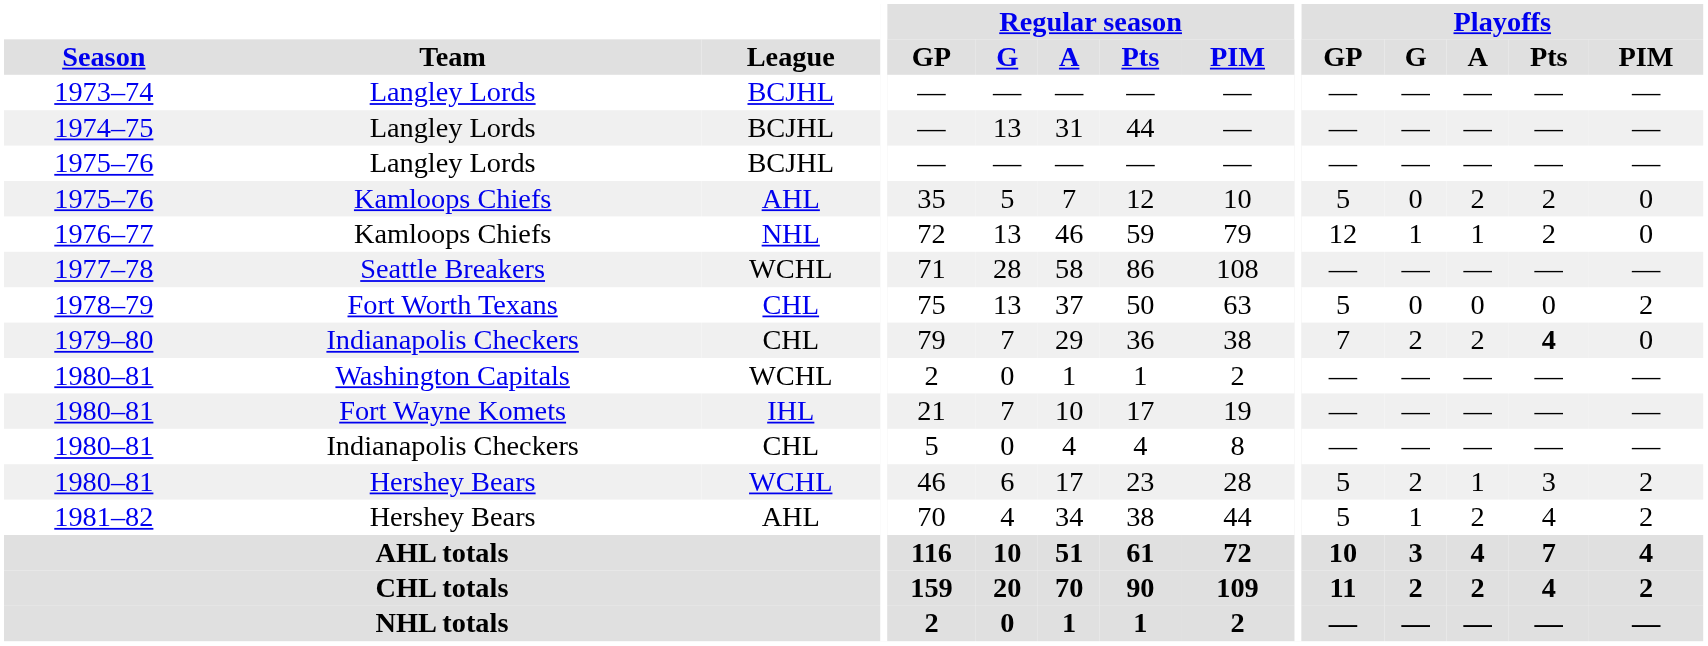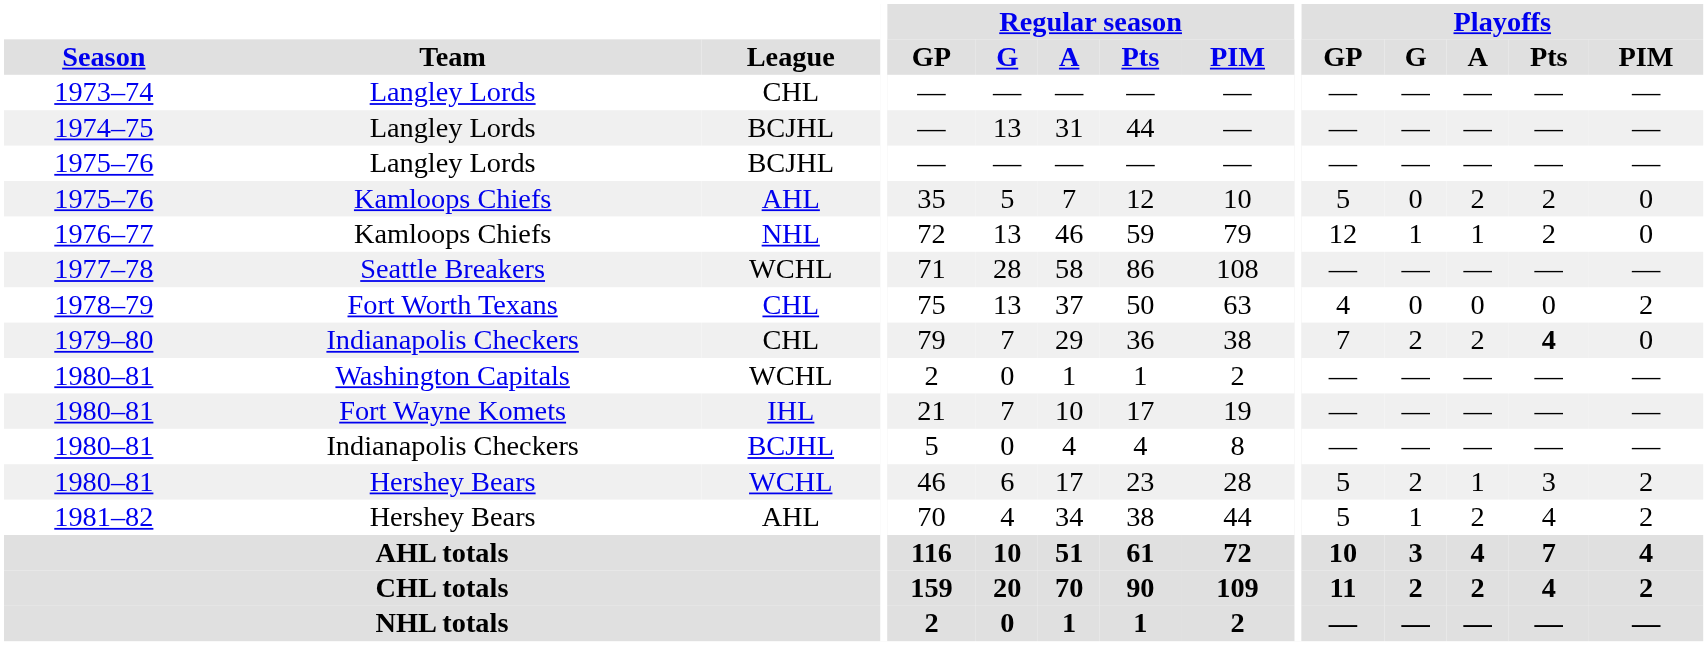1973–74 | League: BCJHL -> CHL
1978–79 | Playoffs / GP: 5 -> 4
1980–81 / Indianapolis Checkers | League: CHL -> BCJHL
